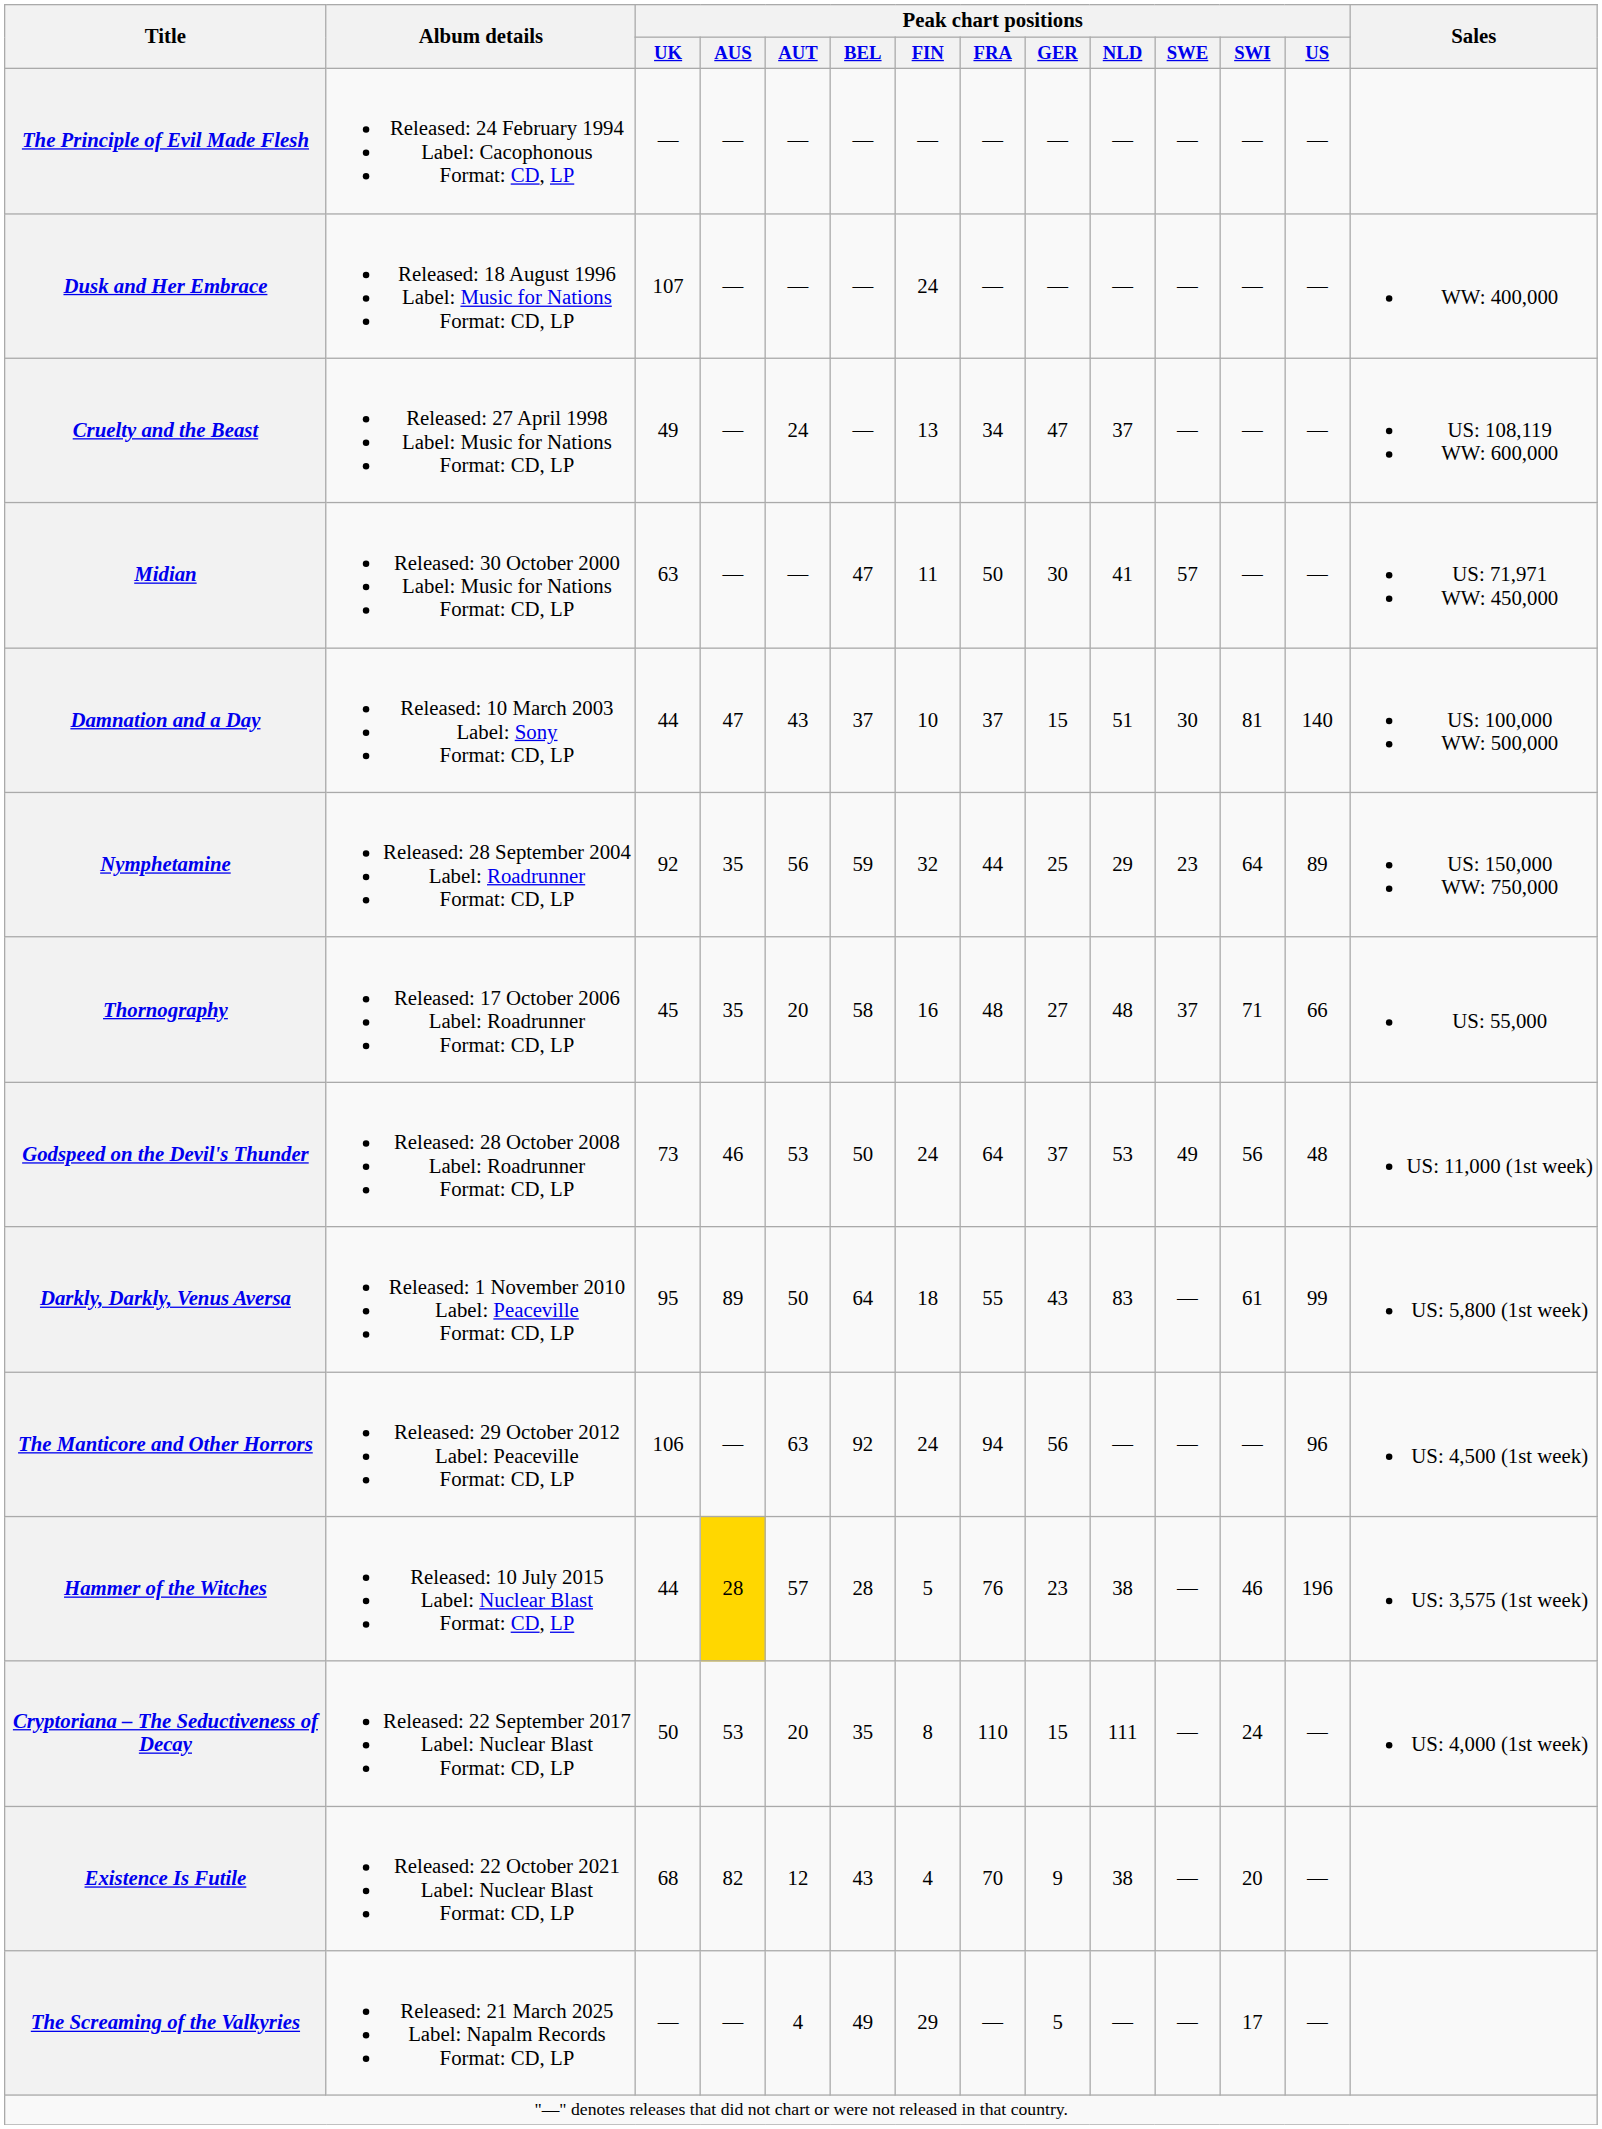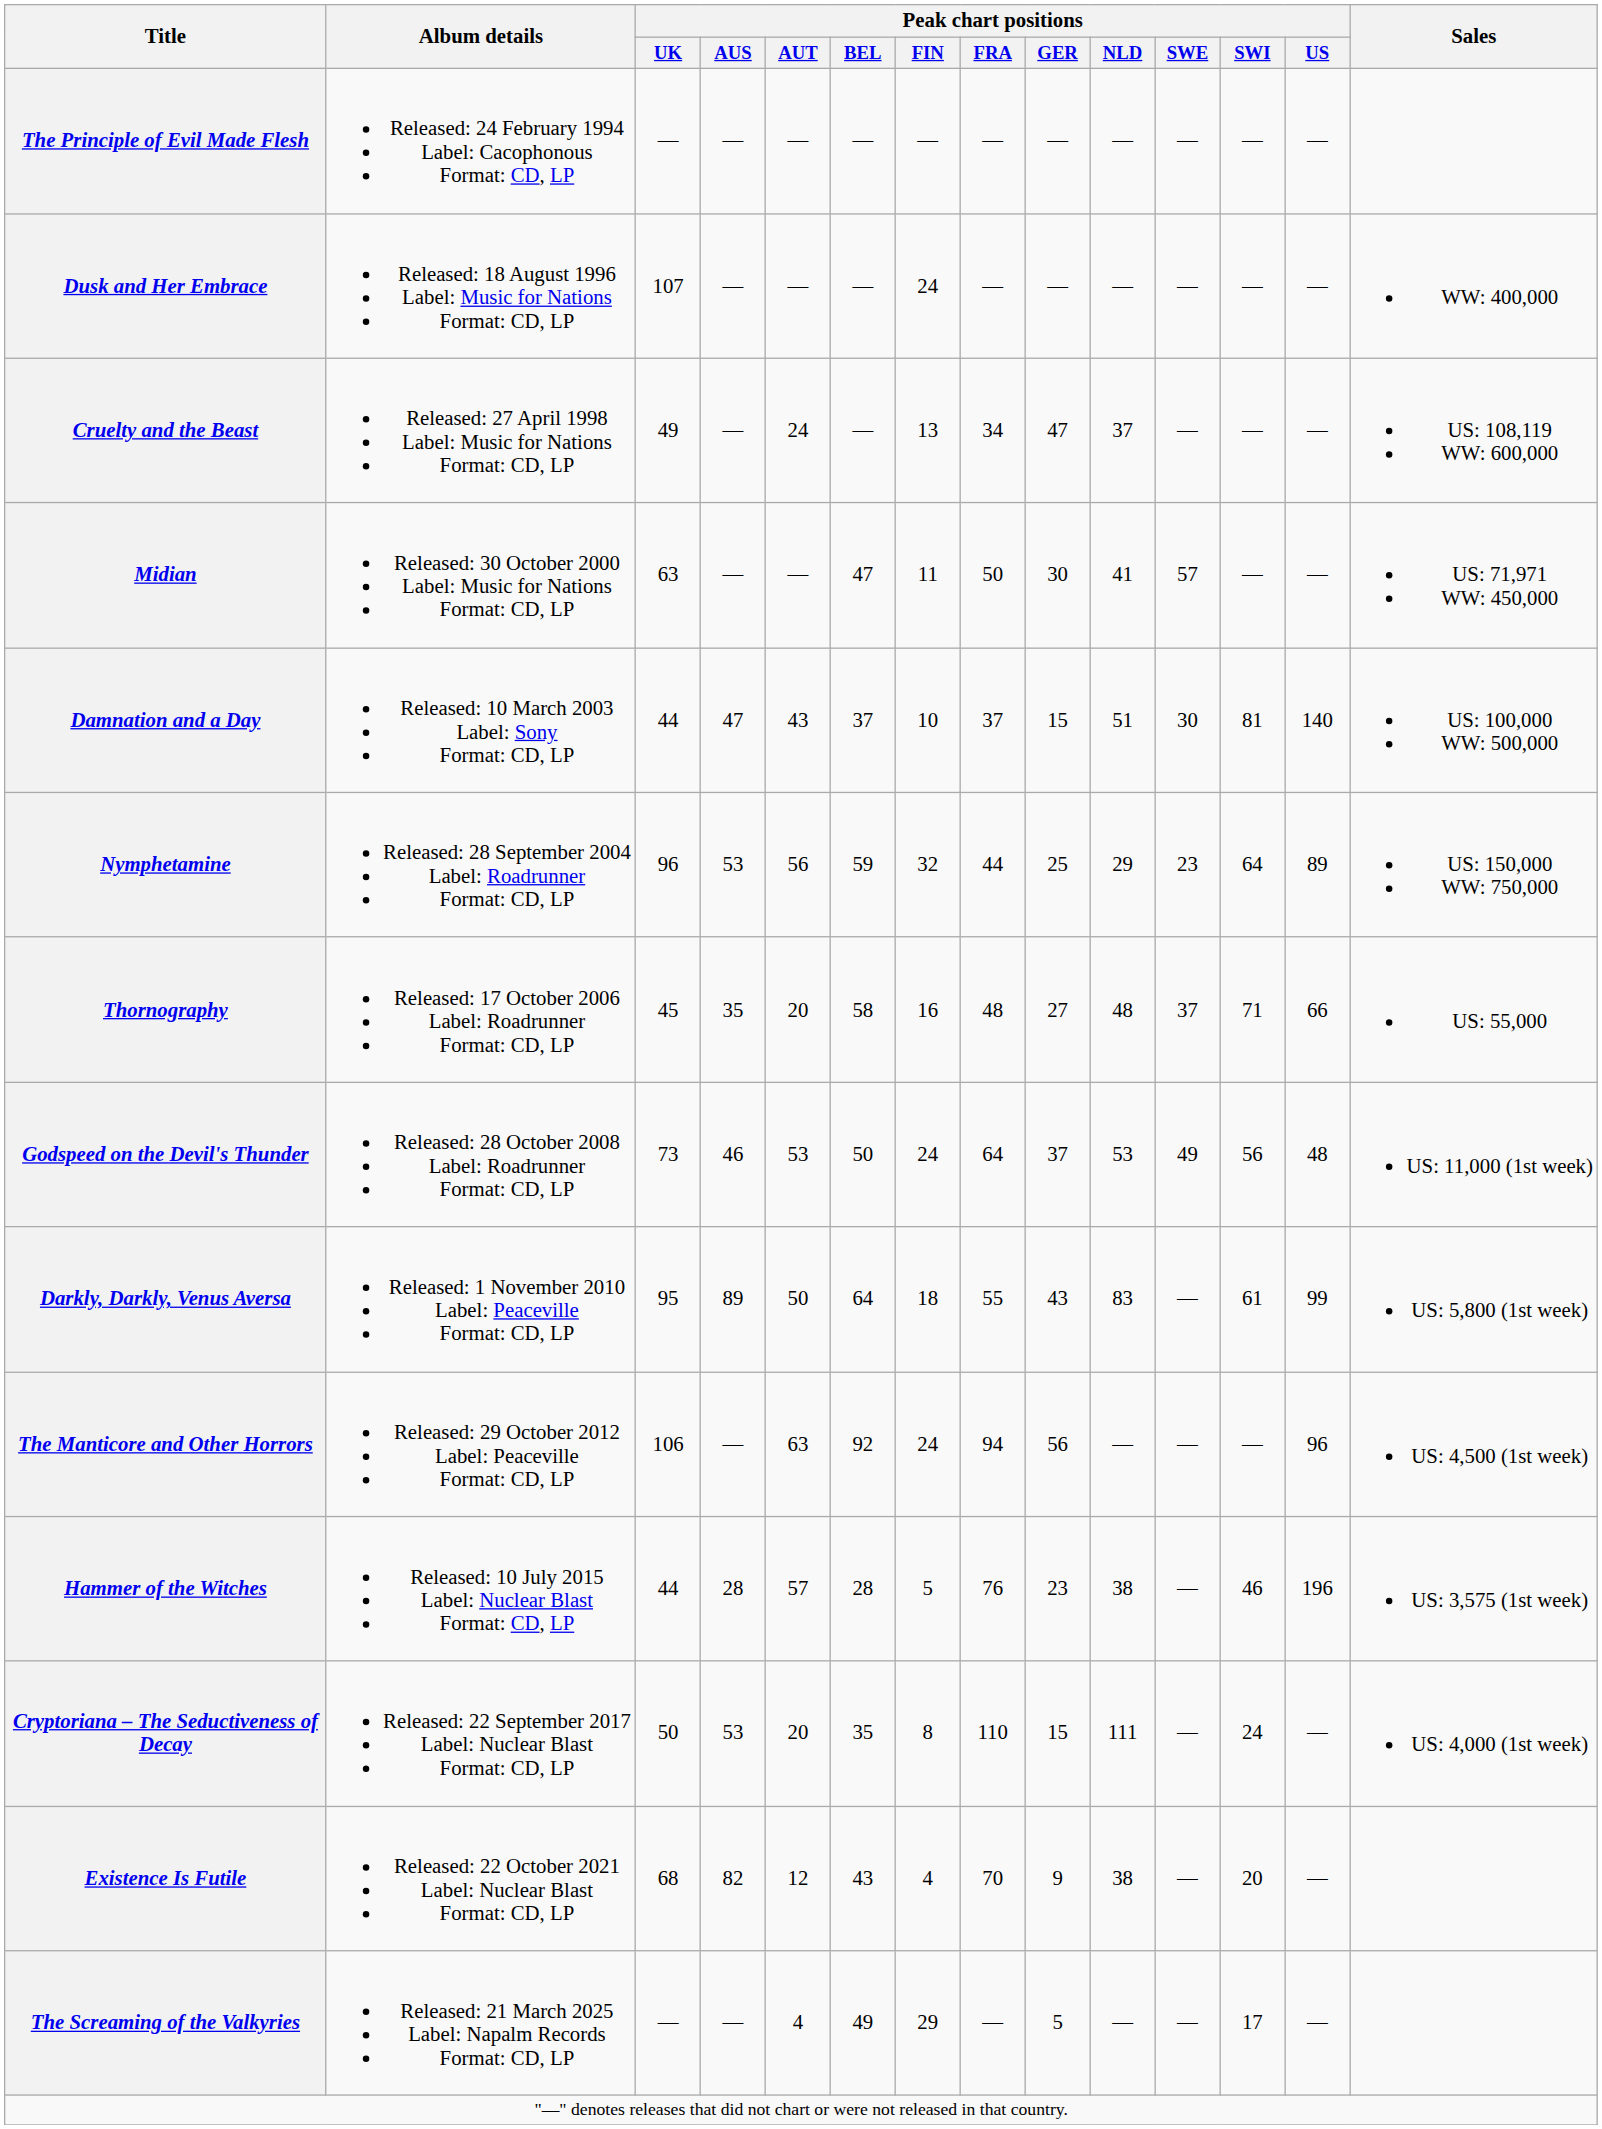Nymphetamine | Peak chart positions / UK: 92 -> 96
Nymphetamine | Peak chart positions / AUS: 35 -> 53
Hammer of the Witches | Peak chart positions / AUS: gold background -> no background
